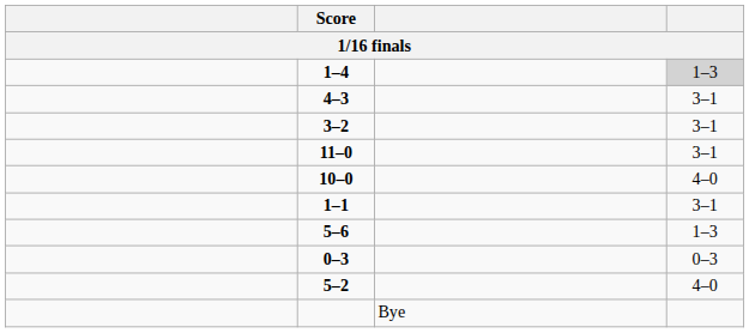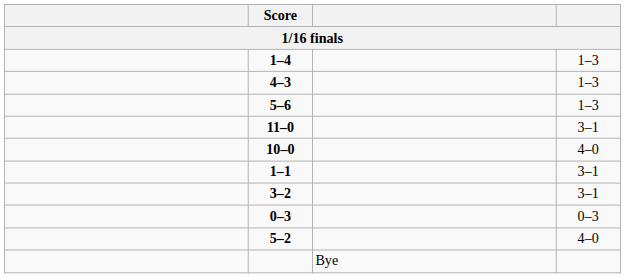1–4 | column 4: lightgrey background -> no background
4–3 | column 4: 3–1 -> 1–3
rows swapped: 5–6 <-> 3–2
